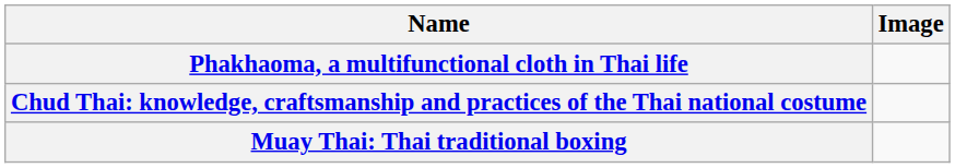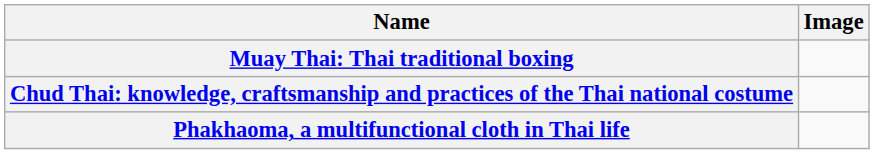rows swapped: Muay Thai: Thai traditional boxing <-> Phakhaoma, a multifunctional cloth in Thai life
